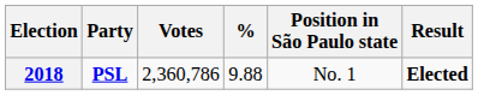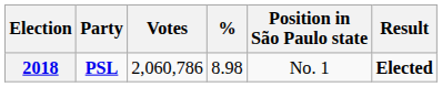2018 | Votes: 2,360,786 -> 2,060,786
2018 | %: 9.88 -> 8.98
